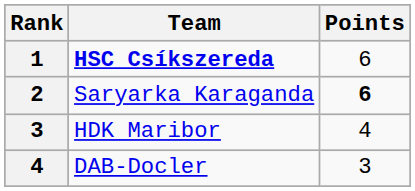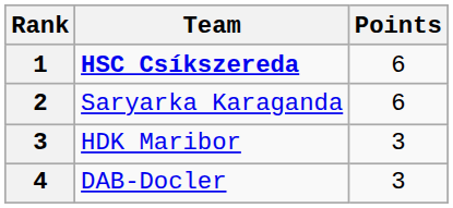Saryarka Karaganda | Points: bold -> normal
HDK Maribor | Points: 4 -> 3
